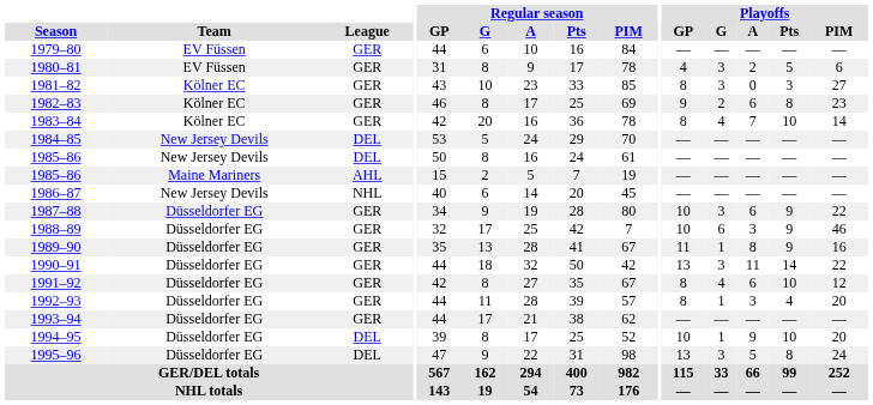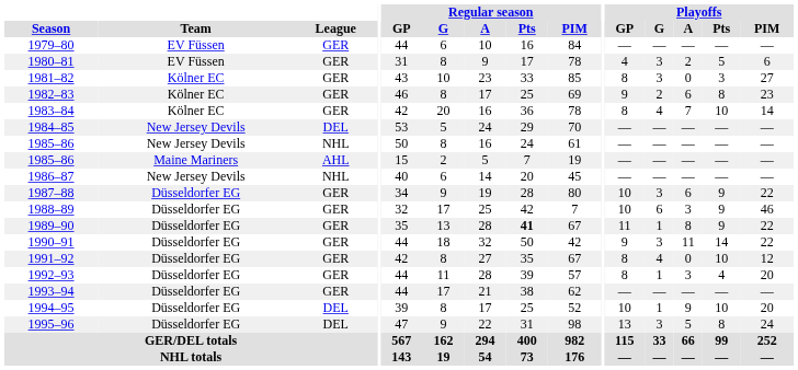1985–86 / New Jersey Devils | League: DEL -> NHL
1989–90 | Regular season / Pts: normal -> bold
1989–90 | Playoffs / PIM: 16 -> 22
1990–91 | Playoffs / GP: 13 -> 9
1991–92 | Playoffs / A: 6 -> 0
